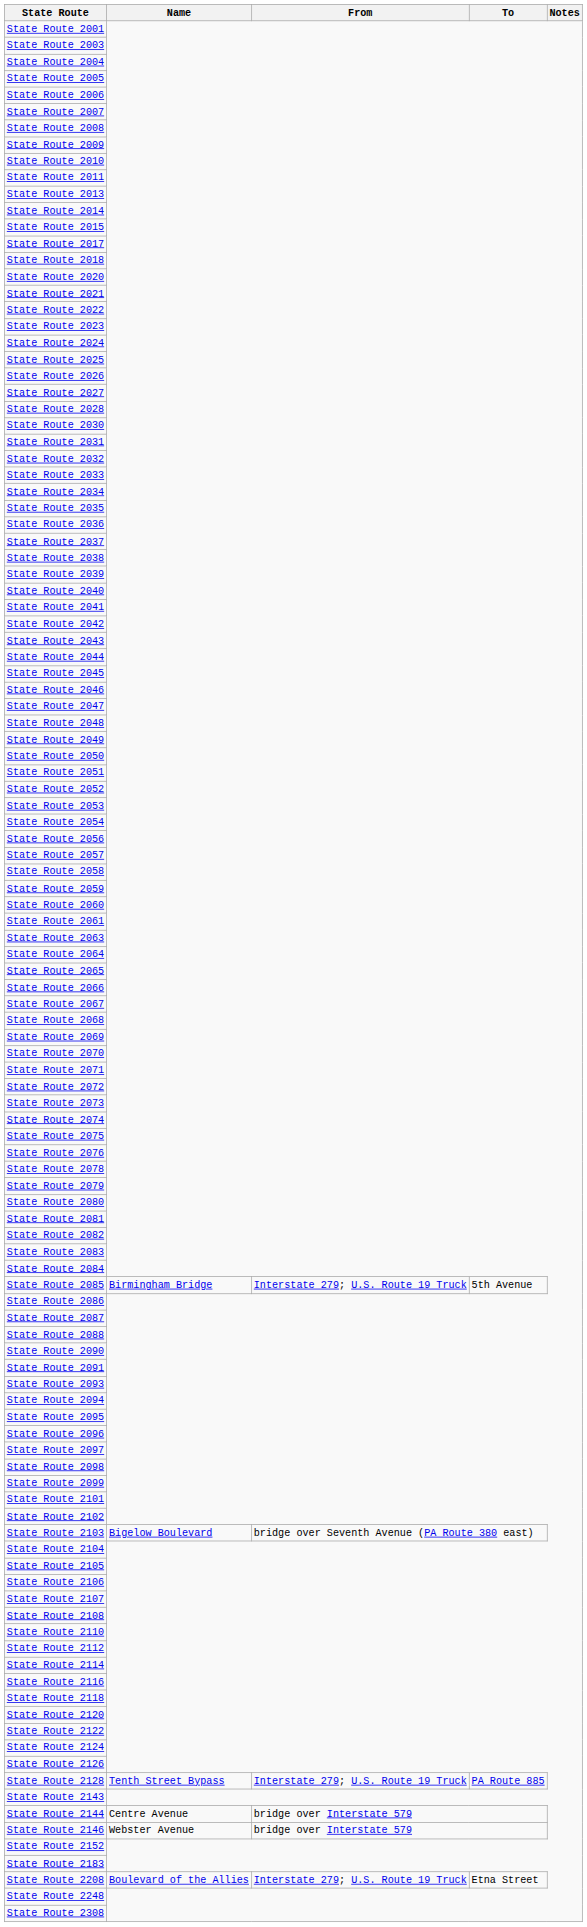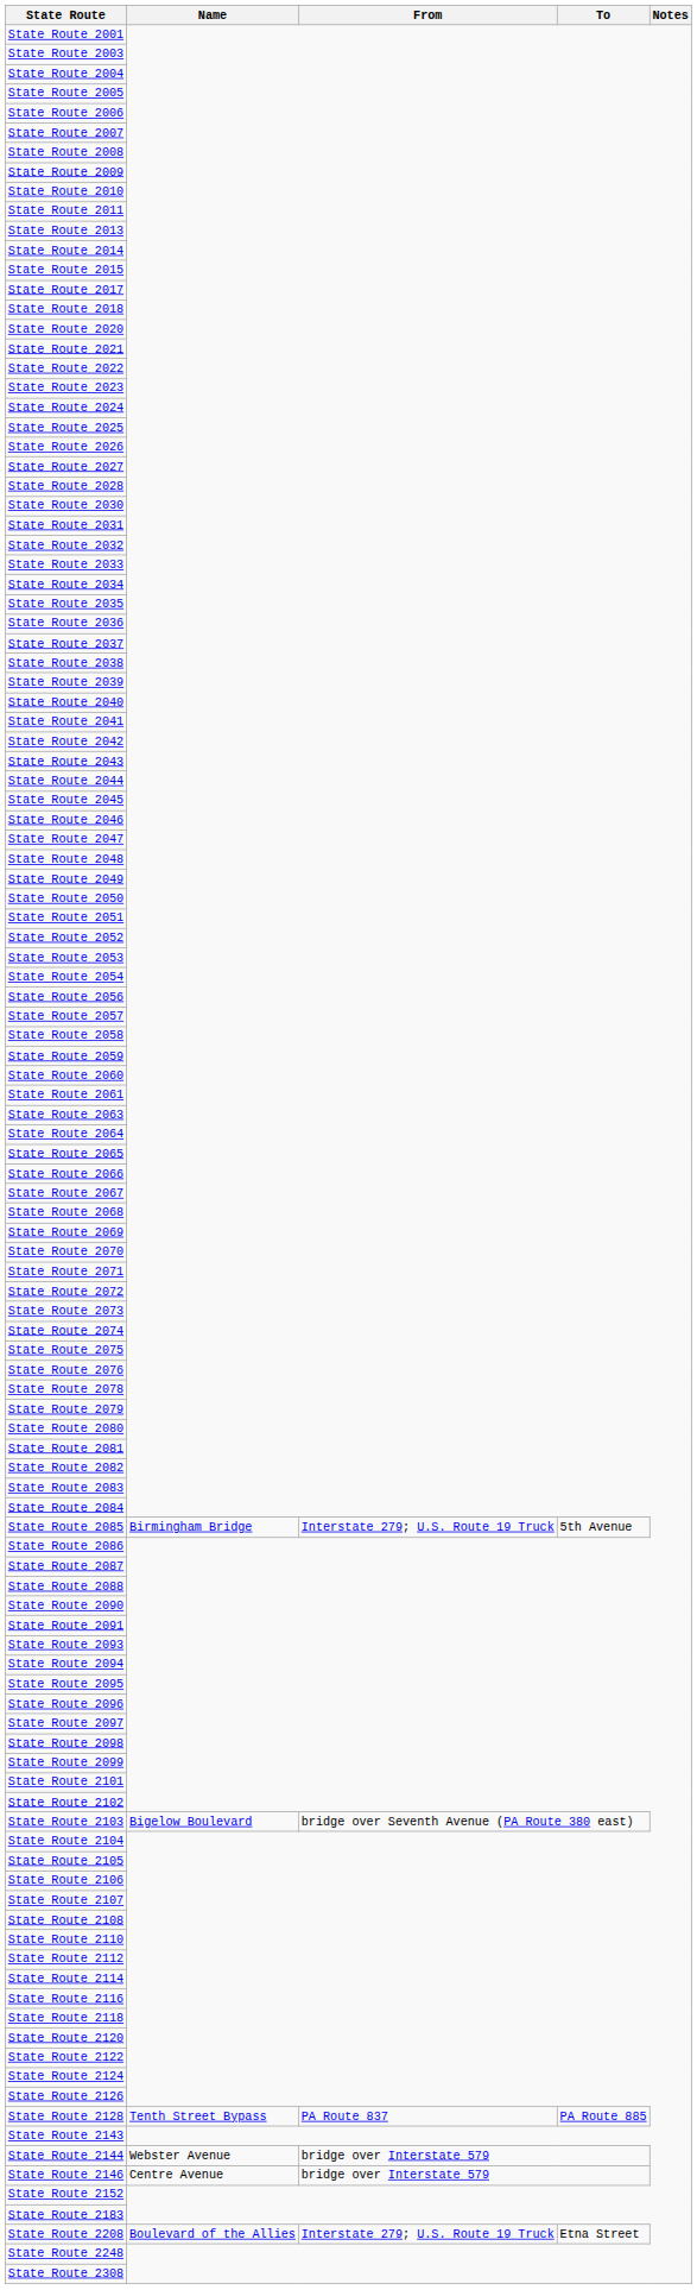State Route 2128 | From: Interstate 279; U.S. Route 19 Truck -> PA Route 837
State Route 2144 | Name: Centre Avenue -> Webster Avenue
State Route 2146 | Name: Webster Avenue -> Centre Avenue
